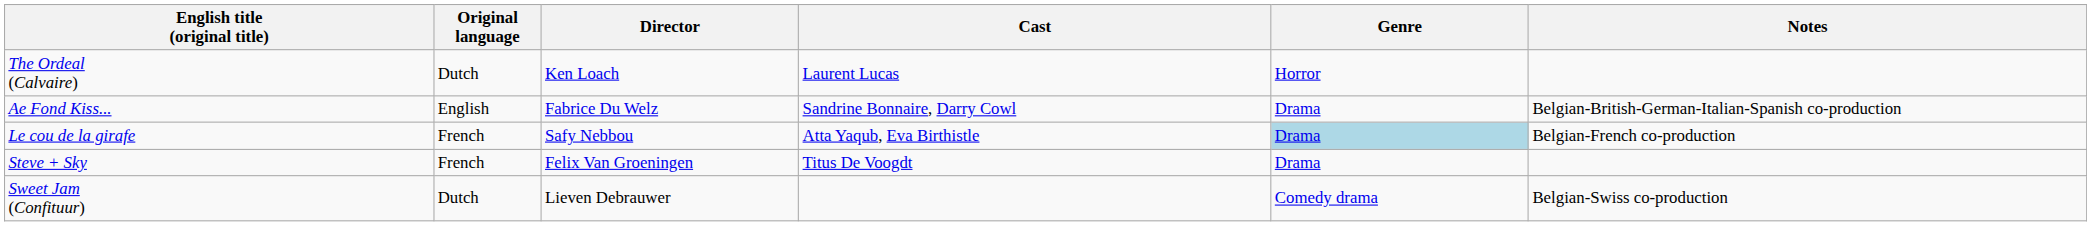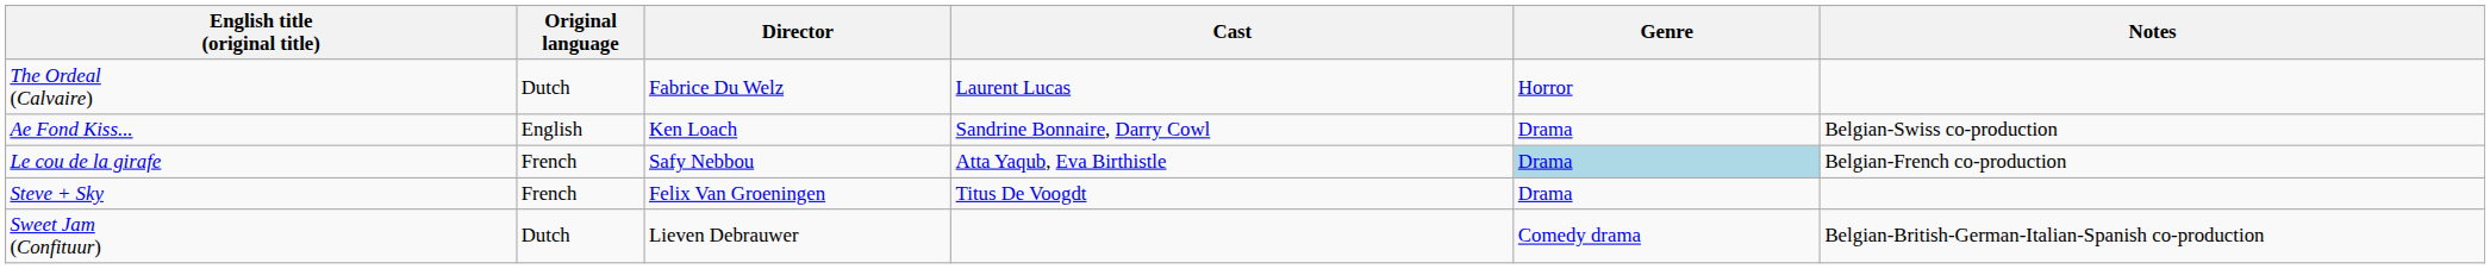The Ordeal (Calvaire) | Director: Ken Loach -> Fabrice Du Welz
Ae Fond Kiss... | Director: Fabrice Du Welz -> Ken Loach
Ae Fond Kiss... | Notes: Belgian-British-German-Italian-Spanish co-production -> Belgian-Swiss co-production
Sweet Jam (Confituur) | Notes: Belgian-Swiss co-production -> Belgian-British-German-Italian-Spanish co-production
